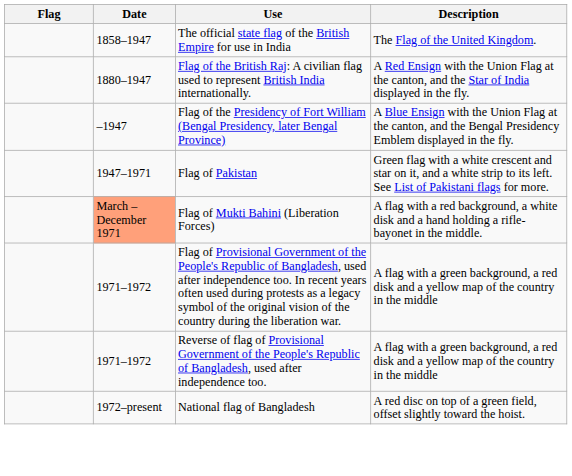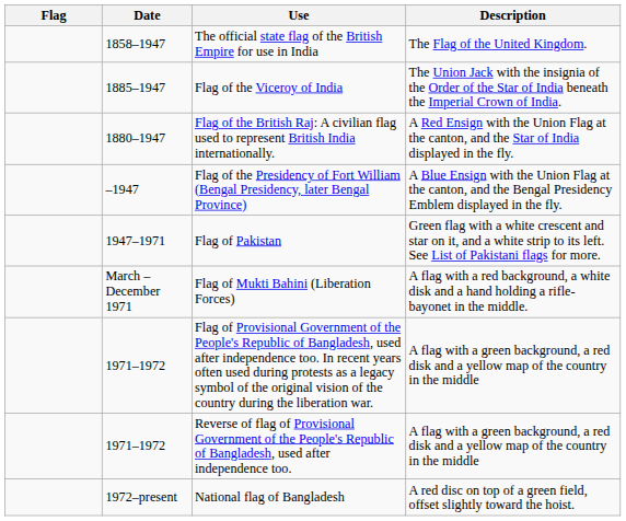+ row: 1885–1947 | Flag of the Viceroy of India | The Union Jack with the insignia of the Order of the Star of India beneath the Imperial Crown of India.
Flag of Mukti Bahini (Liberation Forces) | Date: lightsalmon background -> no background
